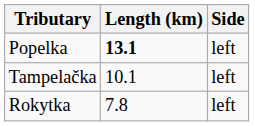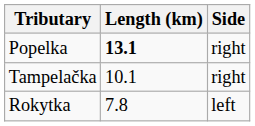Popelka | Side: left -> right
Tampelačka | Side: left -> right
